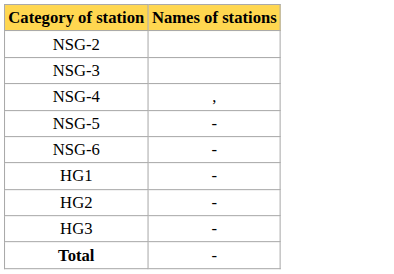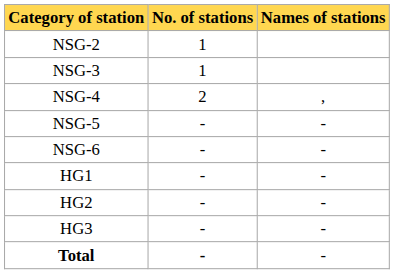+ column: No. of stations | 1 | 1 | 2 | - | - | - | - | - | -
